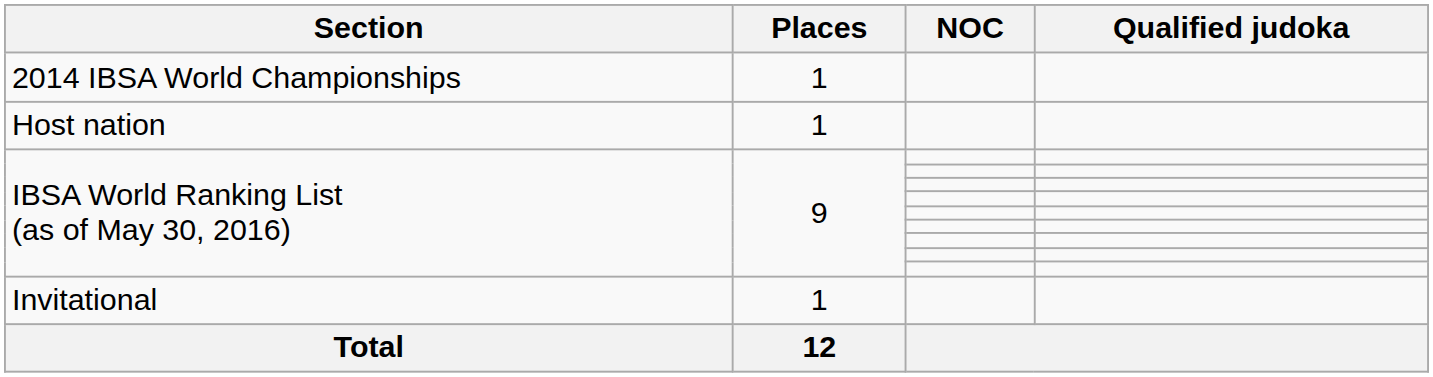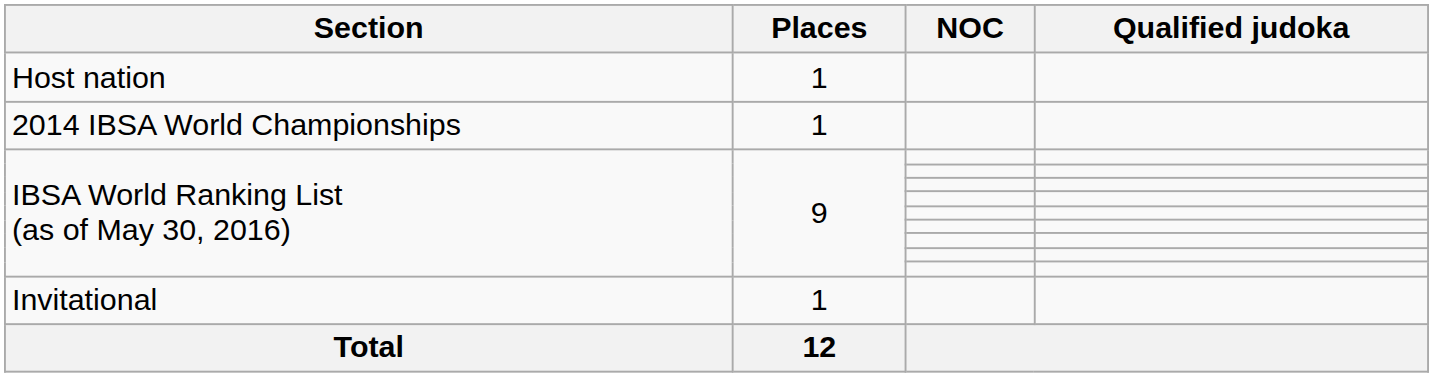rows swapped: Host nation <-> 2014 IBSA World Championships
